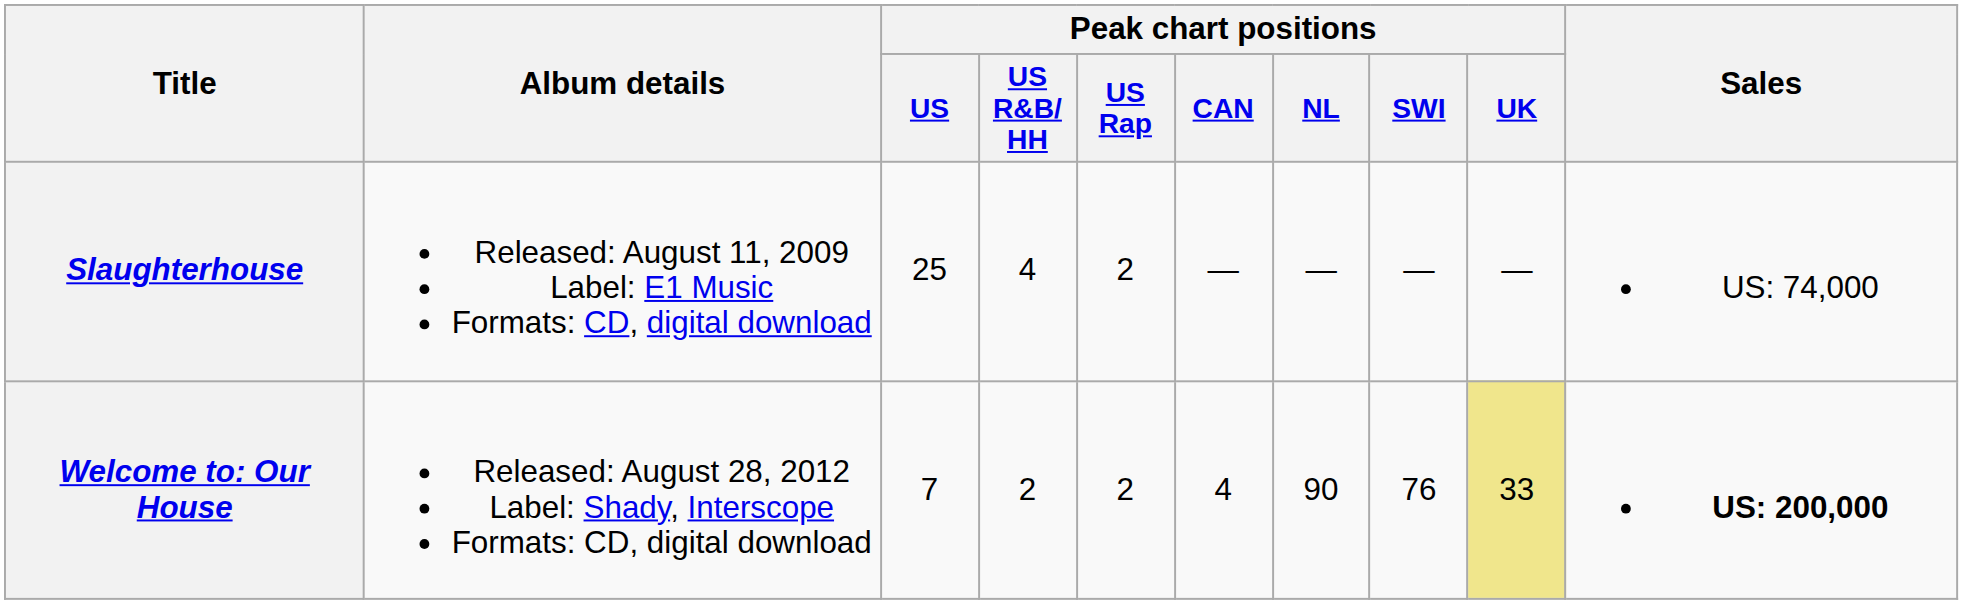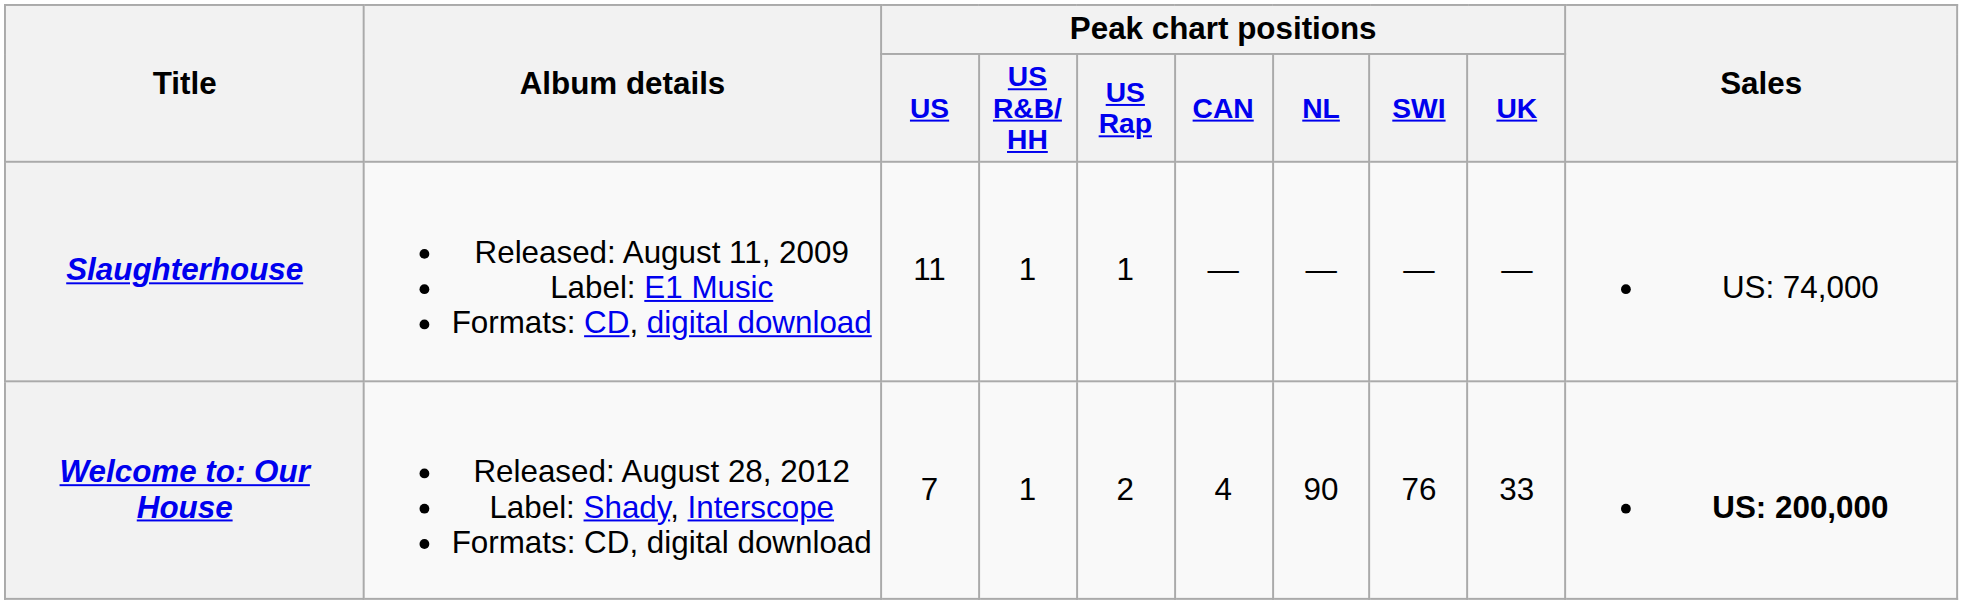Slaughterhouse | Peak chart positions / US: 25 -> 11
Slaughterhouse | Peak chart positions / US R&B/ HH: 4 -> 1
Slaughterhouse | Peak chart positions / US Rap: 2 -> 1
Welcome to: Our House | Peak chart positions / US R&B/ HH: 2 -> 1
Welcome to: Our House | Peak chart positions / UK: khaki background -> no background
